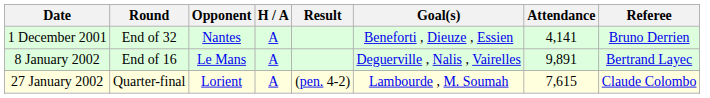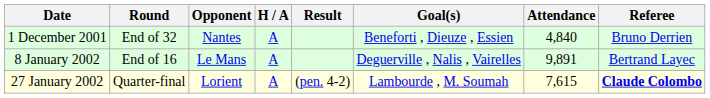1 December 2001 | Attendance: 4,141 -> 4,840
27 January 2002 | Referee: normal -> bold
